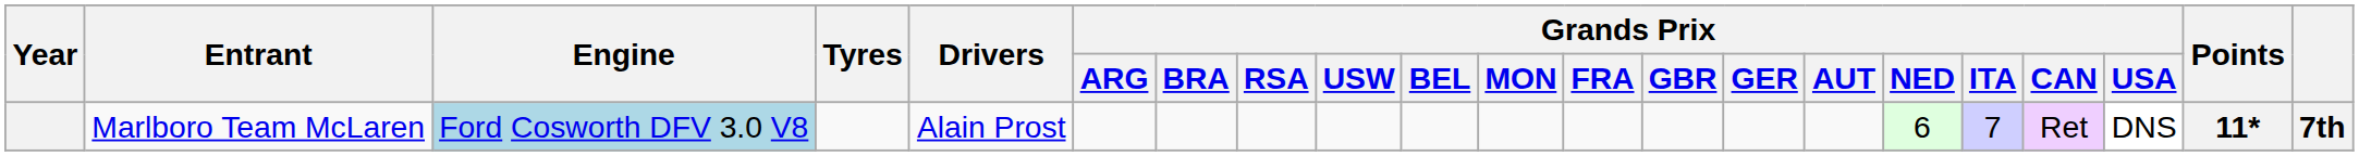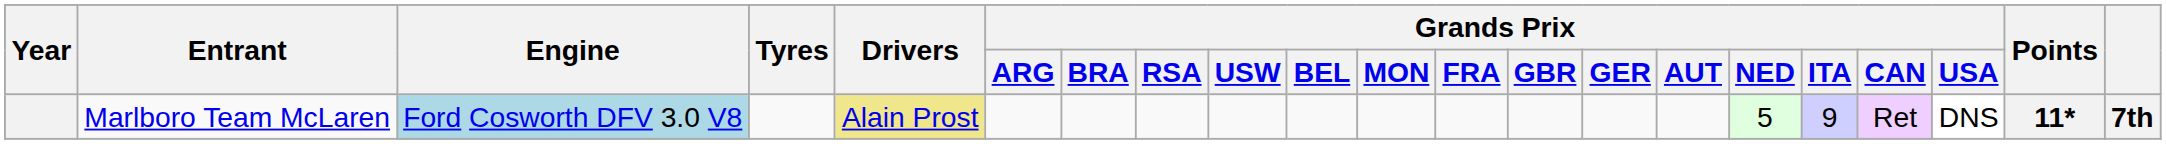Marlboro Team McLaren | Drivers: no background -> khaki background
Marlboro Team McLaren | Grands Prix / NED: 6 -> 5
Marlboro Team McLaren | Grands Prix / ITA: 7 -> 9
